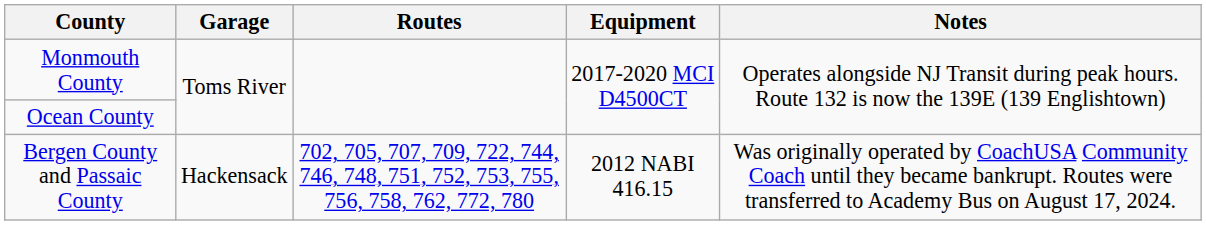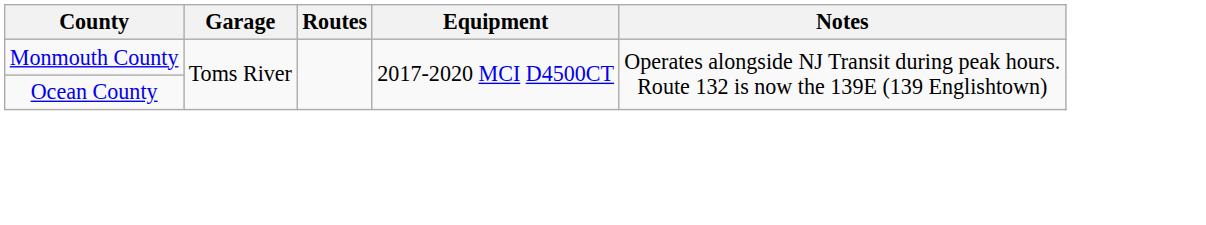- row: Bergen County and Passaic County | Hackensack | 702, 705, 707, 709, 722, 744, 746, 748, 751, 752, 753, 755, 756, 758, 762, 772, 780 | 2012 NABI 416.15 | Was originally operated by CoachUSA Community Coach until they became bankrupt. Routes were transferred to Academy Bus on August 17, 2024.
